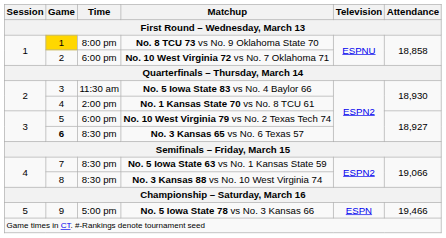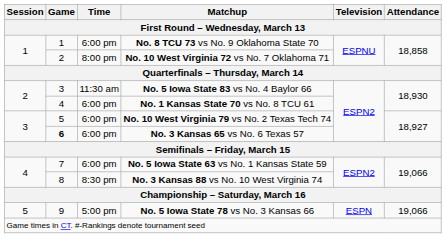No. 8 TCU 73 vs No. 9 Oklahoma State 70 | Game: gold background -> no background
No. 8 TCU 73 vs No. 9 Oklahoma State 70 | Time: 8:00 pm -> 6:00 pm
No. 10 West Virginia 72 vs No. 7 Oklahoma 71 | Time: 6:00 pm -> 8:00 pm
No. 1 Kansas State 70 vs No. 8 TCU 61 | Time: 2:00 pm -> 6:00 pm
No. 3 Kansas 65 vs No. 6 Texas 57 | Time: 8:30 pm -> 6:00 pm
No. 5 Iowa State 63 vs No. 1 Kansas State 59 | Time: 8:30 pm -> 6:00 pm
No. 5 Iowa State 78 vs No. 3 Kansas 66 | Attendance: 19,466 -> 19,066
